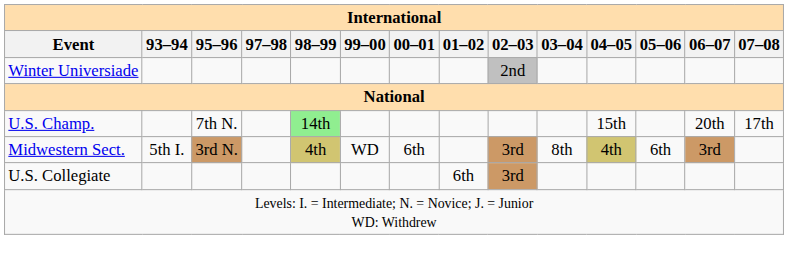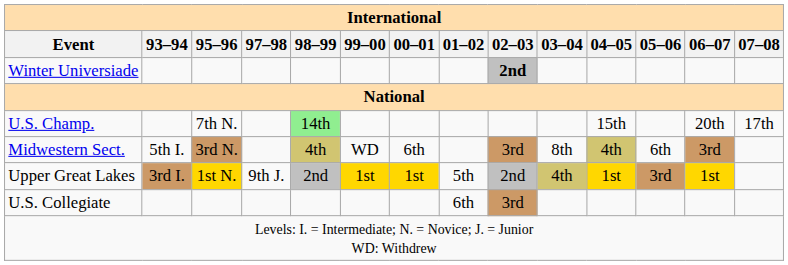Winter Universiade | 02–03: normal -> bold
+ row: Upper Great Lakes | 3rd I. | 1st N. | 9th J. | 2nd | 1st | 1st | 5th | 2nd | 4th | 1st | 3rd | 1st
